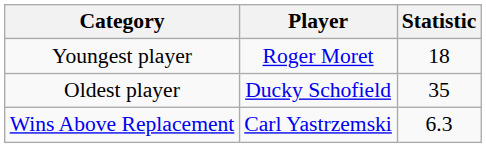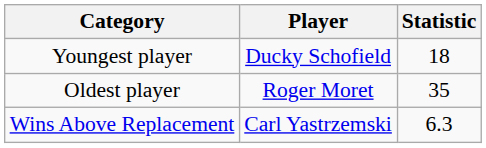Youngest player | Player: Roger Moret -> Ducky Schofield
Oldest player | Player: Ducky Schofield -> Roger Moret
